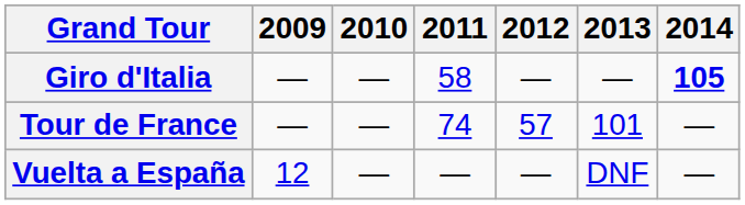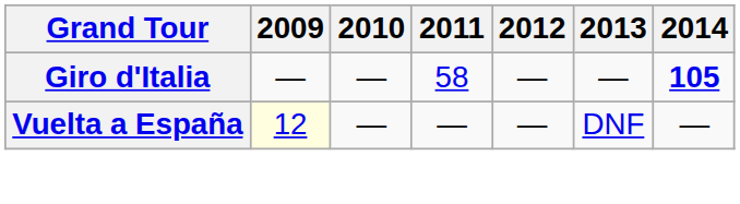- row: Tour de France | — | — | 74 | 57 | 101 | —
Vuelta a España | 2009: no background -> lightyellow background
